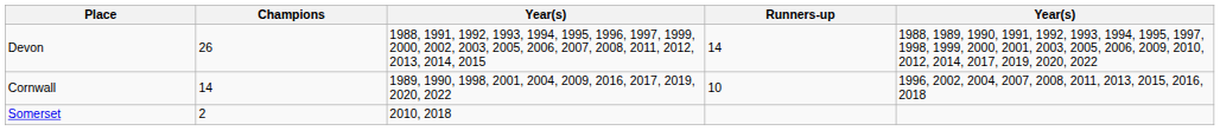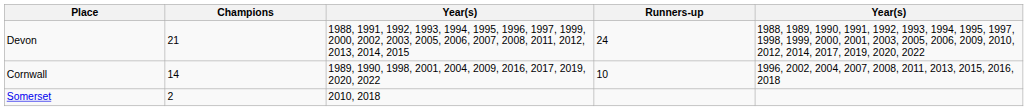Devon | Champions: 26 -> 21
Devon | Runners-up: 14 -> 24
